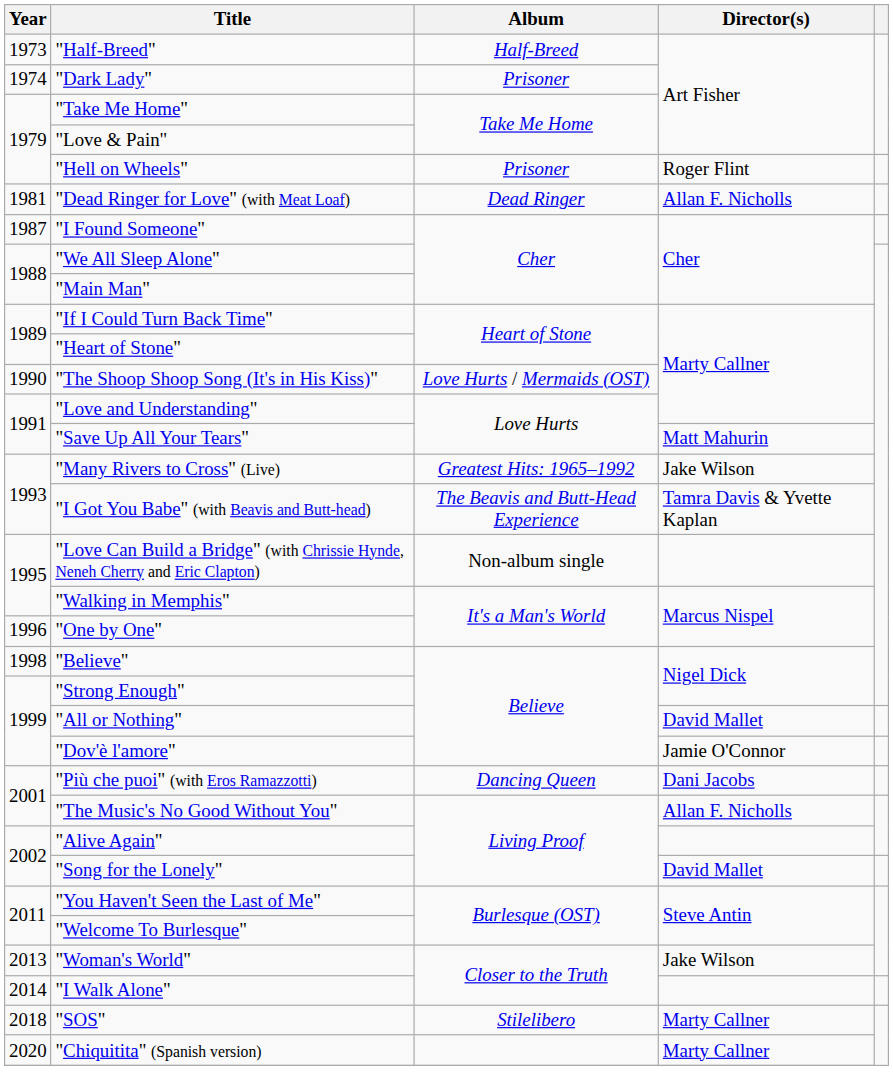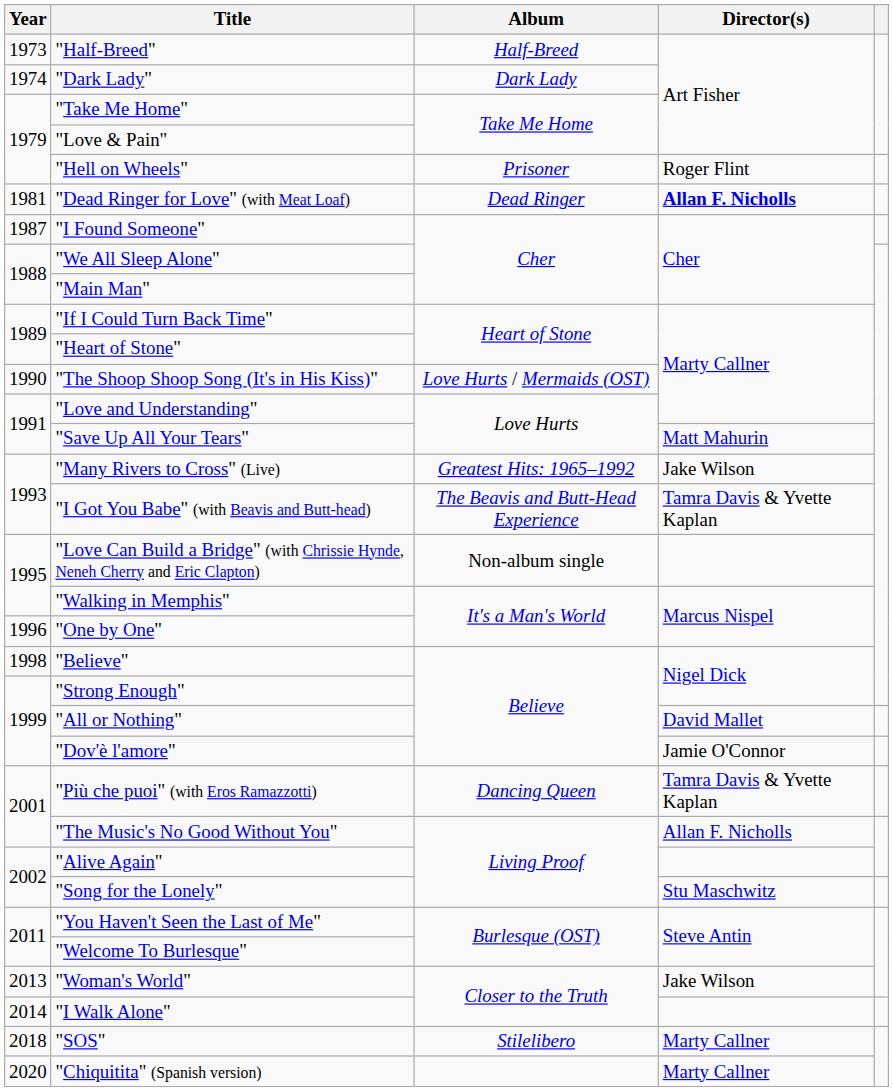"Dark Lady" | Album: Prisoner -> Dark Lady
"Dead Ringer for Love" (with Meat Loaf) | Director(s): normal -> bold
"Più che puoi" (with Eros Ramazzotti) | Director(s): Dani Jacobs -> Tamra Davis & Yvette Kaplan
"Song for the Lonely" | Director(s): David Mallet -> Stu Maschwitz
